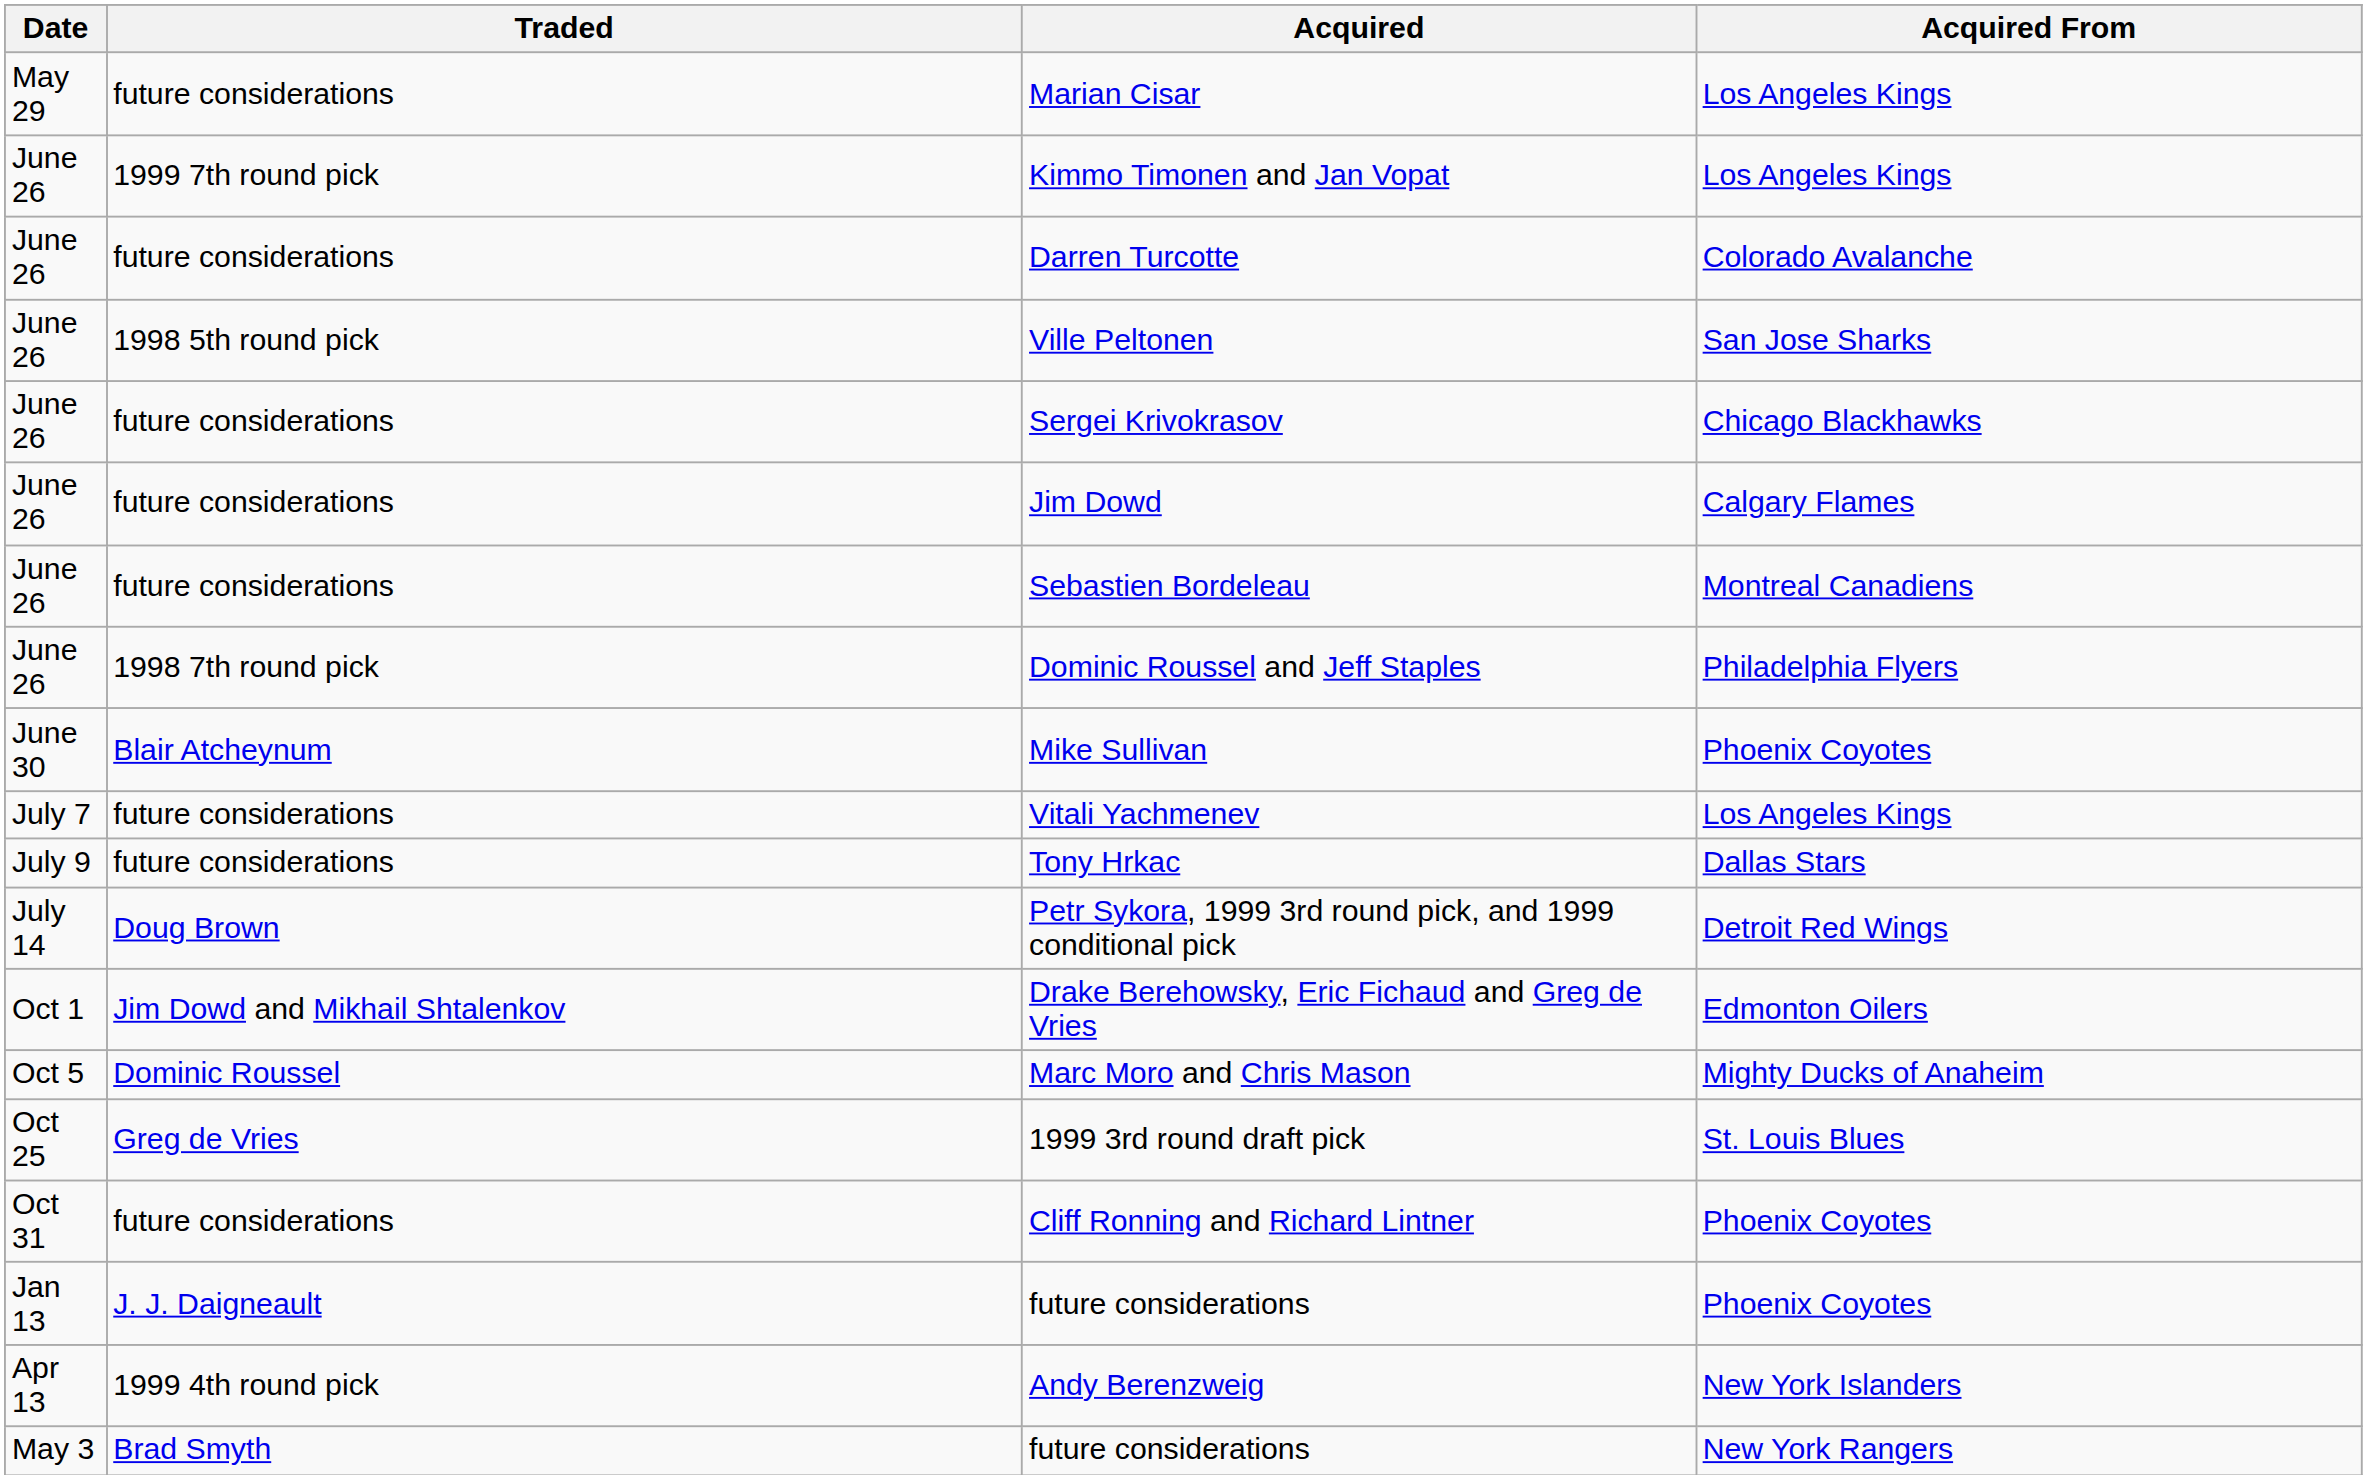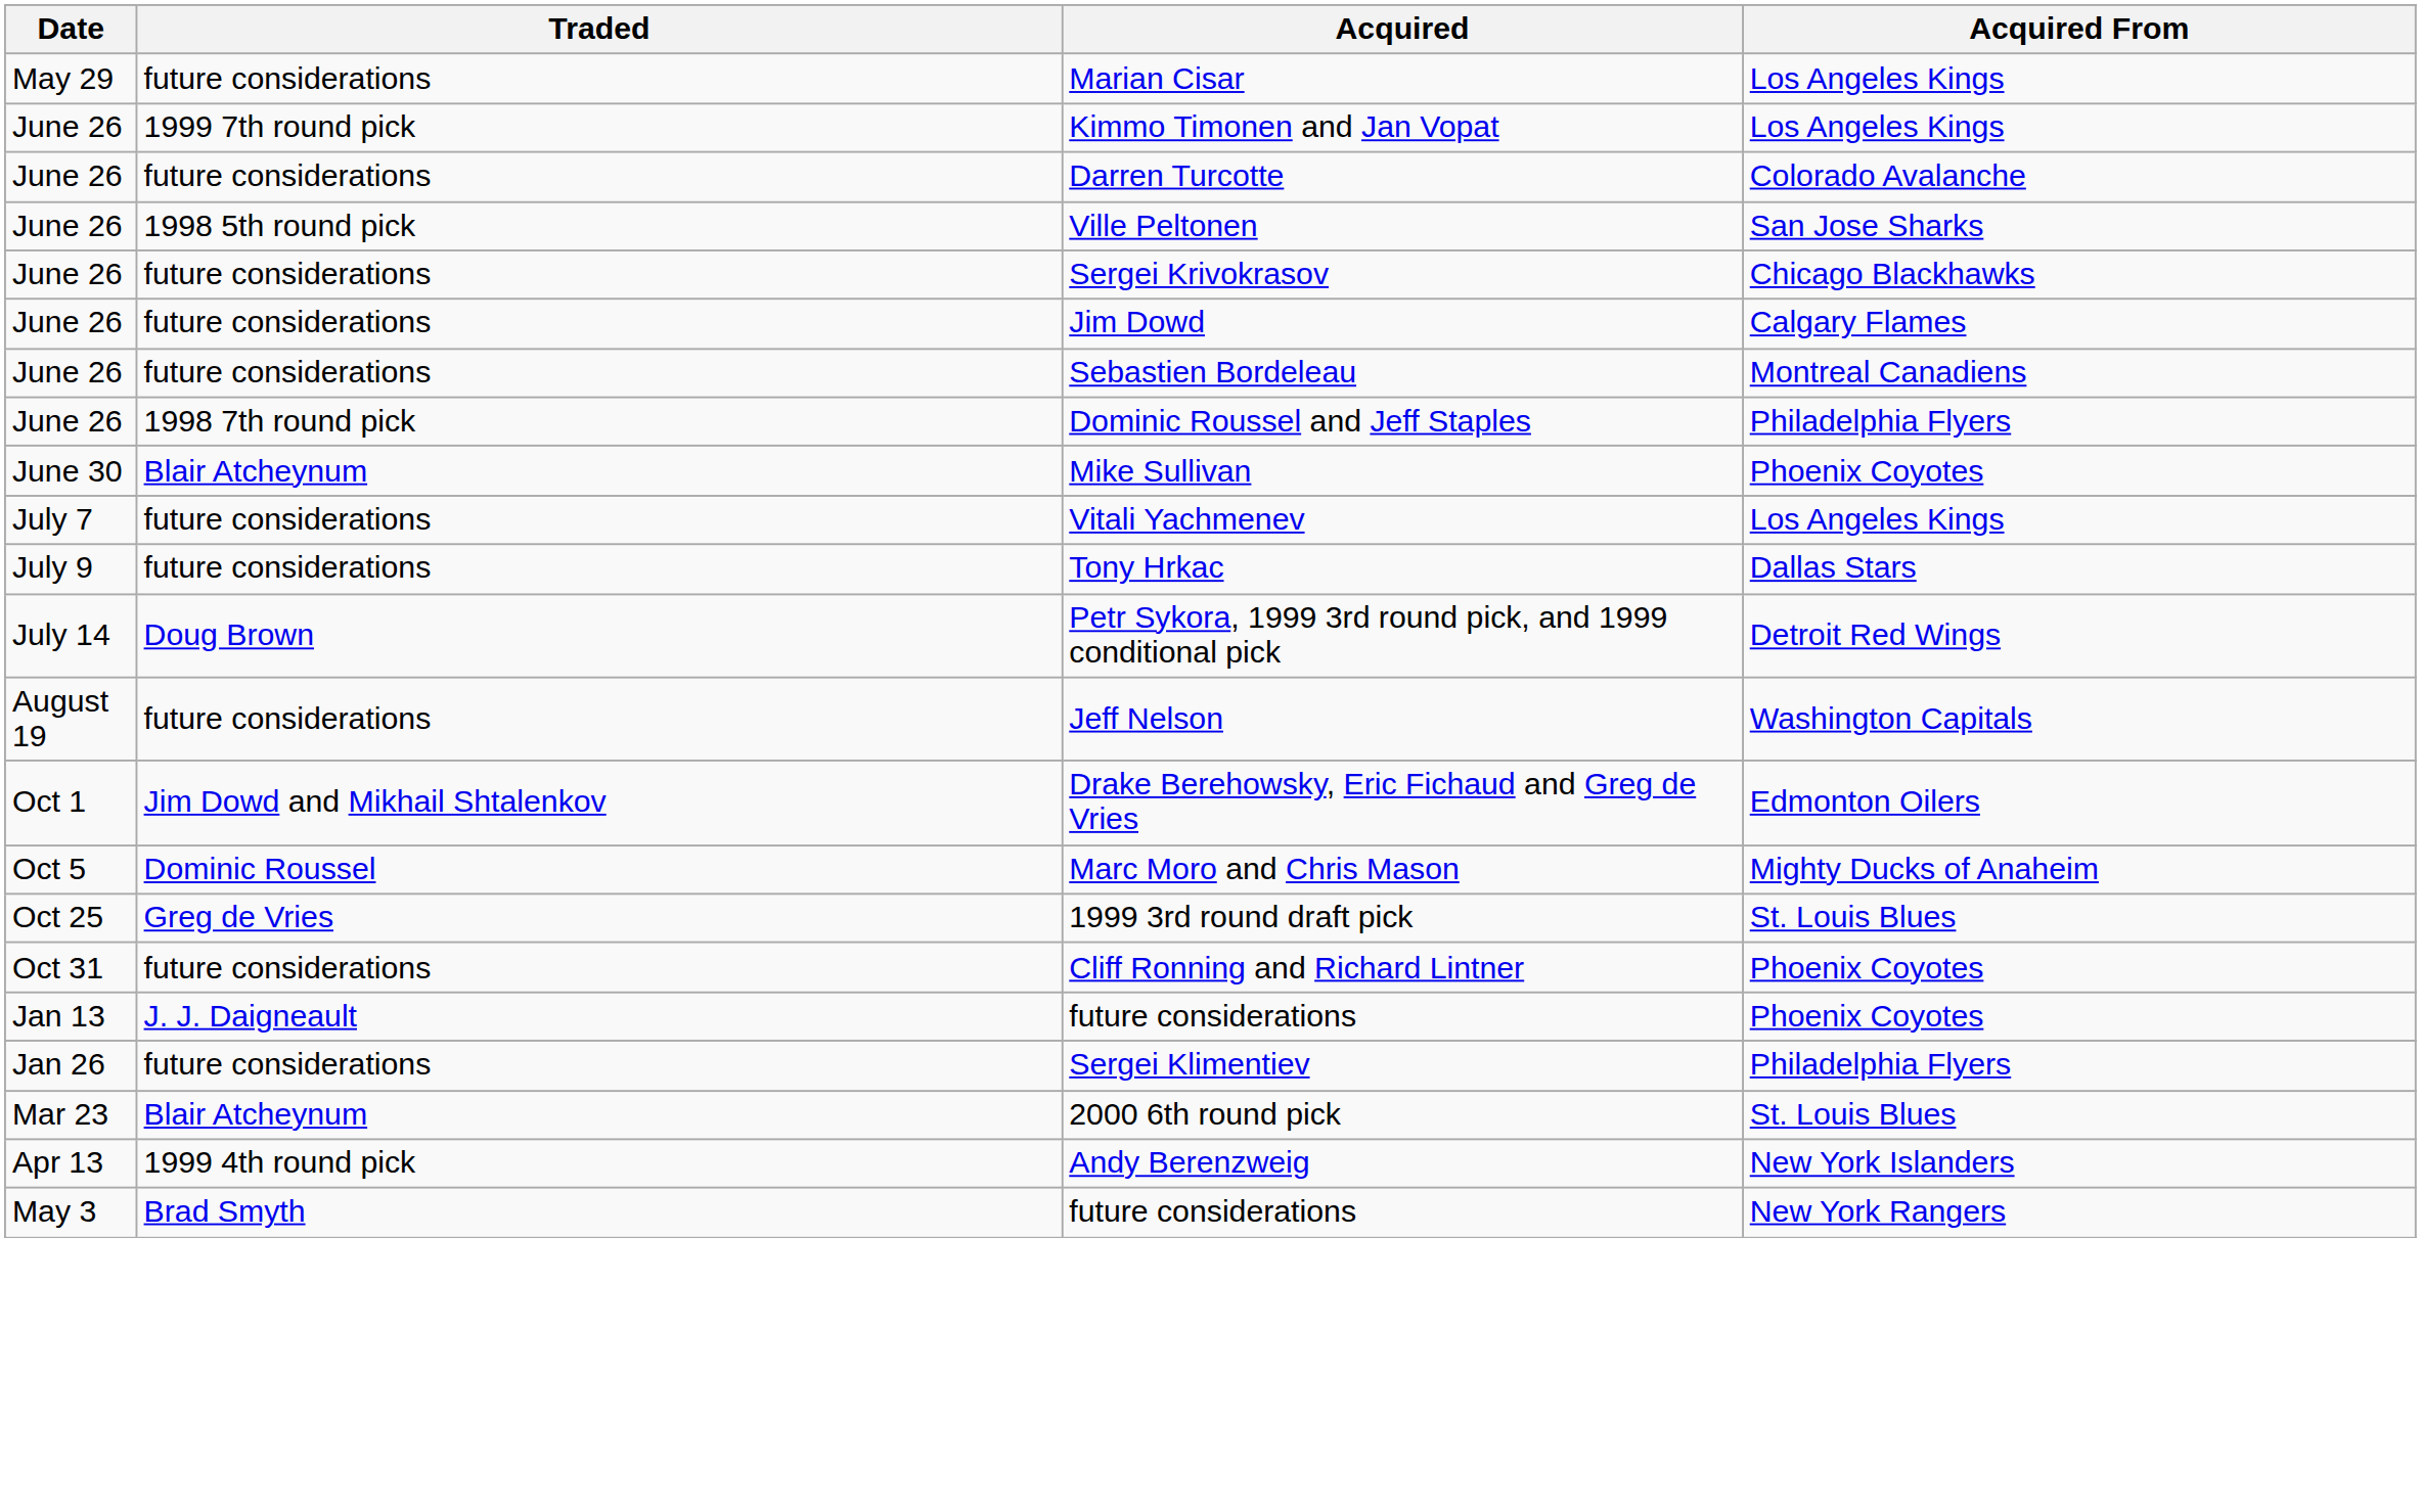+ row: August 19 | future considerations | Jeff Nelson | Washington Capitals
+ row: Jan 26 | future considerations | Sergei Klimentiev | Philadelphia Flyers
+ row: Mar 23 | Blair Atcheynum | 2000 6th round pick | St. Louis Blues
